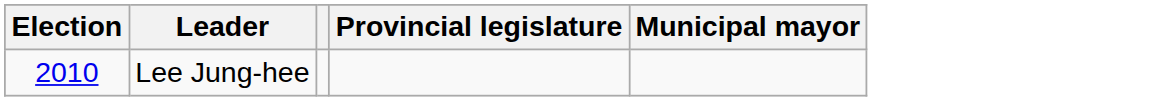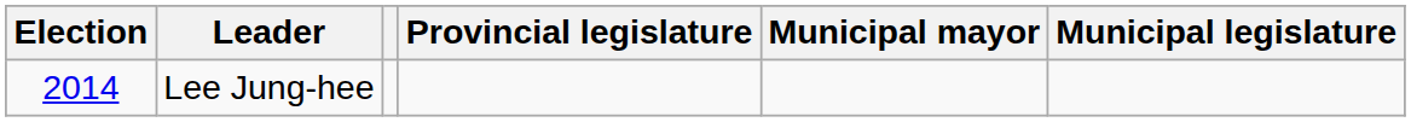+ column: Municipal legislature
Lee Jung-hee | Election: 2010 -> 2014
